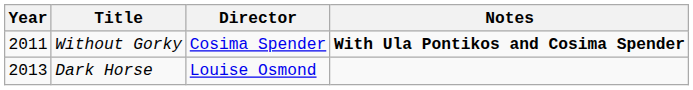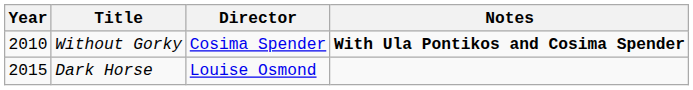Without Gorky | Year: 2011 -> 2010
Dark Horse | Year: 2013 -> 2015
